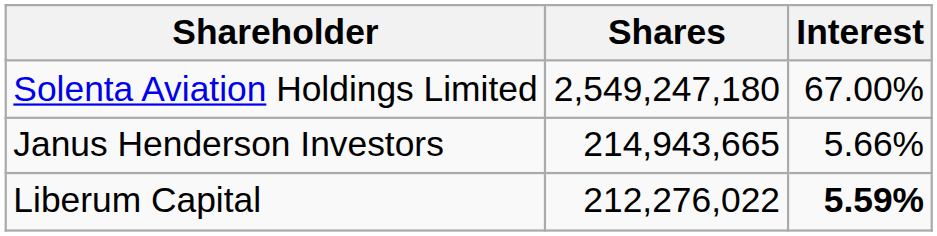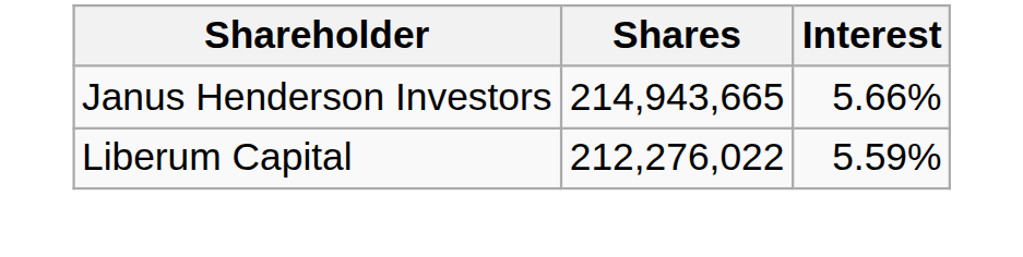- row: Solenta Aviation Holdings Limited | 2,549,247,180 | 67.00%
Liberum Capital | Interest: bold -> normal
